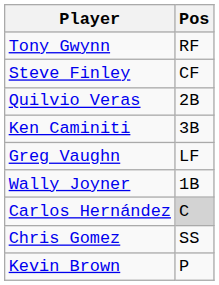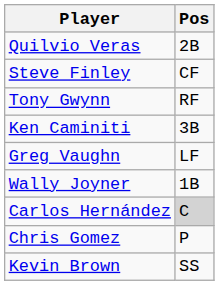rows swapped: Quilvio Veras <-> Tony Gwynn
Chris Gomez | Pos: SS -> P
Kevin Brown | Pos: P -> SS
